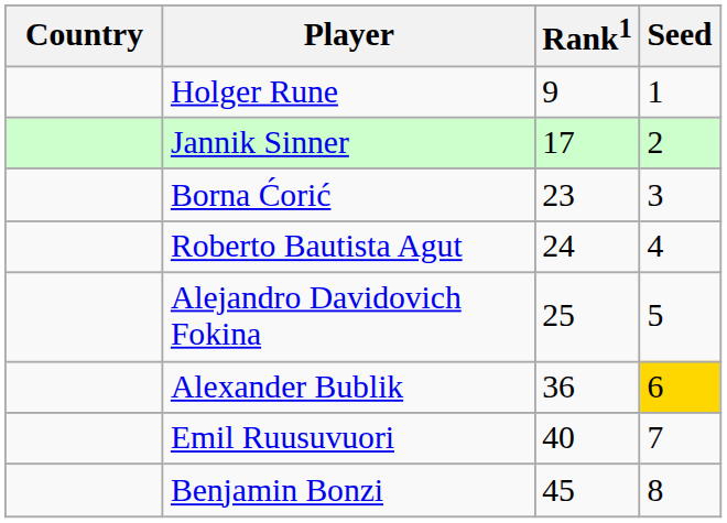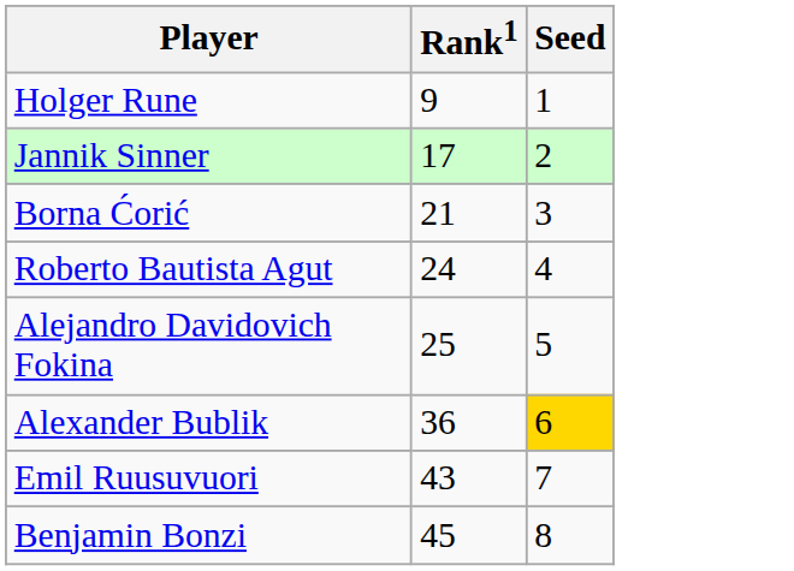- column: Country
Borna Ćorić | Rank1: 23 -> 21
Emil Ruusuvuori | Rank1: 40 -> 43
